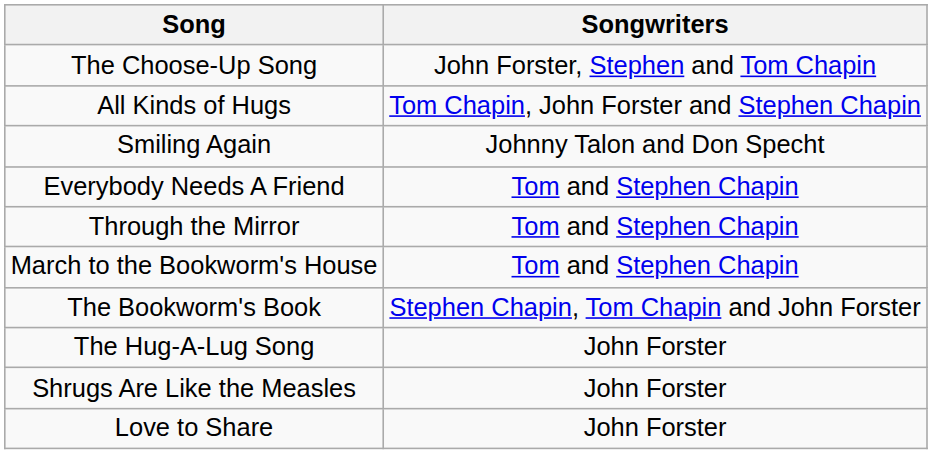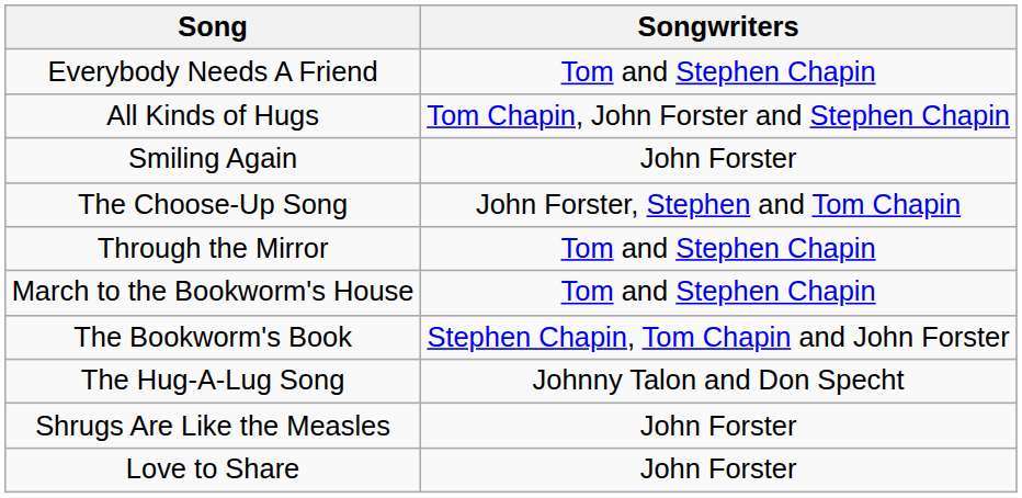rows swapped: Everybody Needs A Friend <-> The Choose-Up Song
Smiling Again | Songwriters: Johnny Talon and Don Specht -> John Forster
The Hug-A-Lug Song | Songwriters: John Forster -> Johnny Talon and Don Specht
